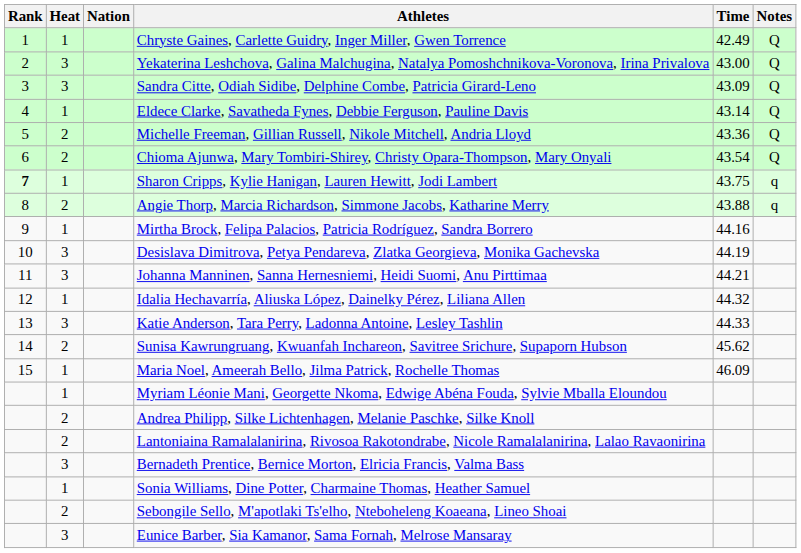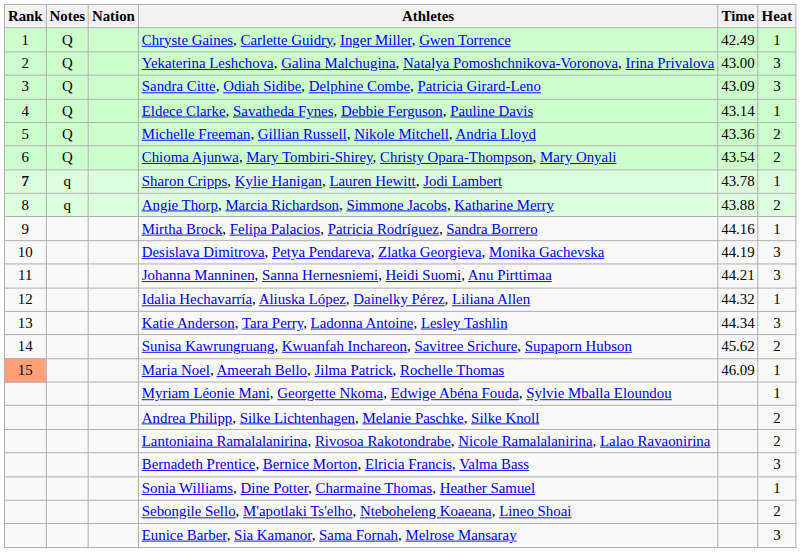columns swapped: Heat <-> Notes
Sharon Cripps, Kylie Hanigan, Lauren Hewitt, Jodi Lambert | Time: 43.75 -> 43.78
Katie Anderson, Tara Perry, Ladonna Antoine, Lesley Tashlin | Time: 44.33 -> 44.34
Maria Noel, Ameerah Bello, Jilma Patrick, Rochelle Thomas | Rank: no background -> lightsalmon background
